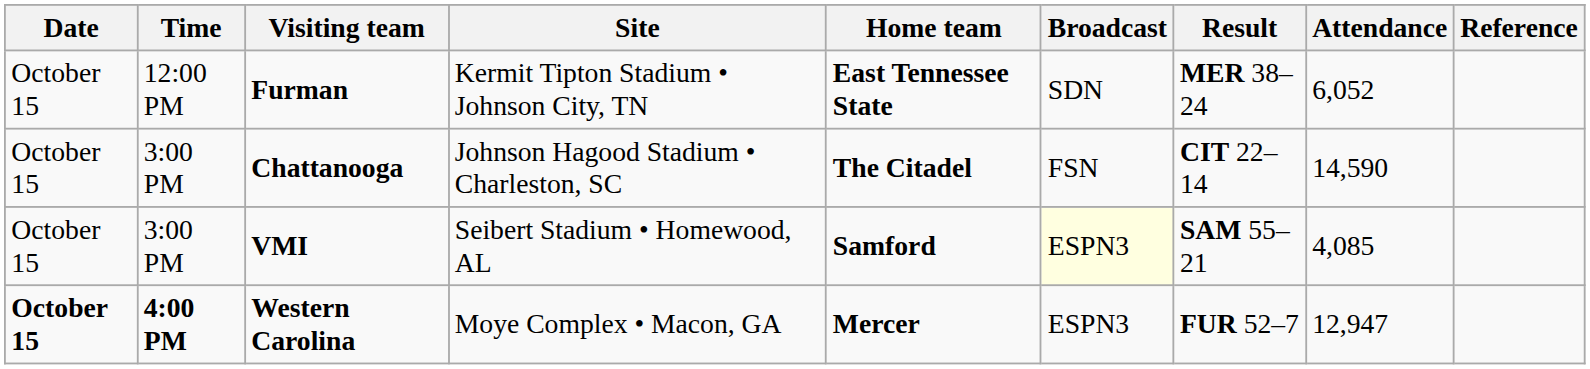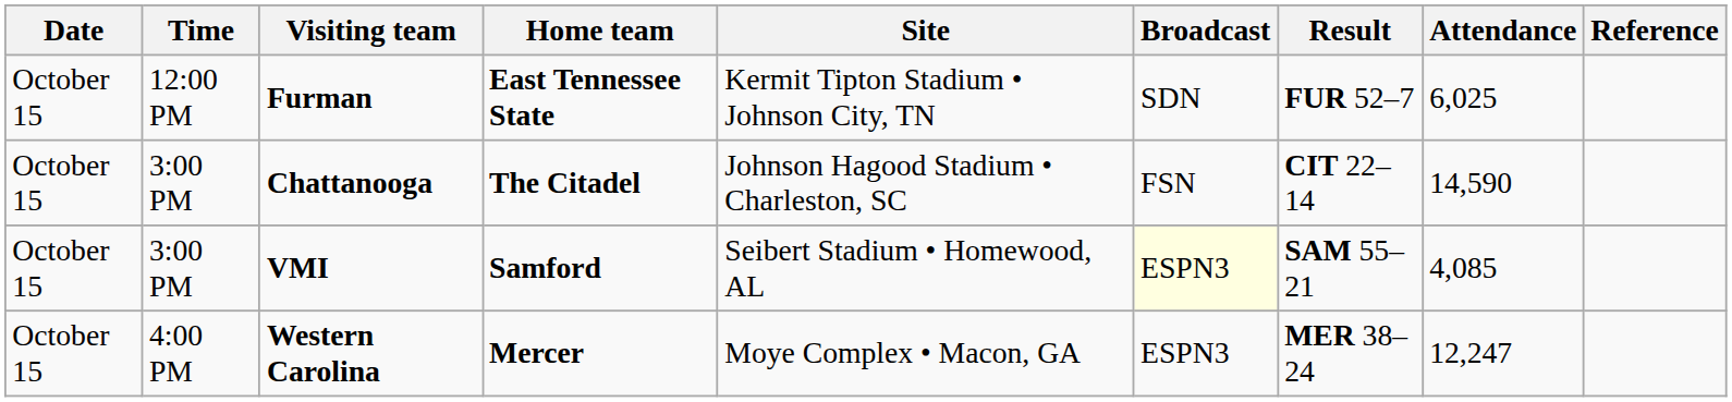columns swapped: Home team <-> Site
Furman | Result: MER 38–24 -> FUR 52–7
Furman | Attendance: 6,052 -> 6,025
Western Carolina | Date: bold -> normal
Western Carolina | Time: bold -> normal
Western Carolina | Result: FUR 52–7 -> MER 38–24
Western Carolina | Attendance: 12,947 -> 12,247
